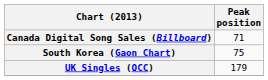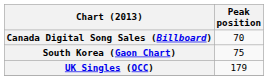Canada Digital Song Sales (Billboard) | Peak position: 71 -> 70
